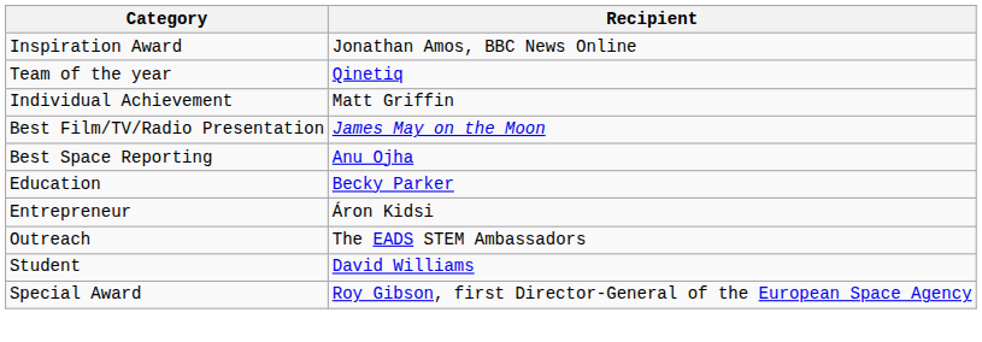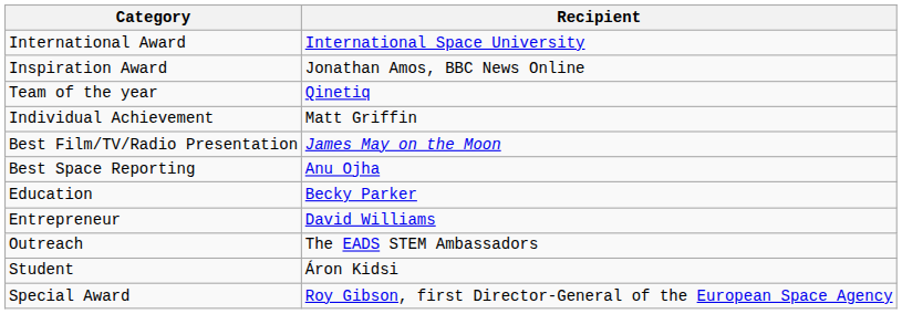+ row: International Award | International Space University
Entrepreneur | Recipient: Áron Kidsi -> David Williams
Student | Recipient: David Williams -> Áron Kidsi
